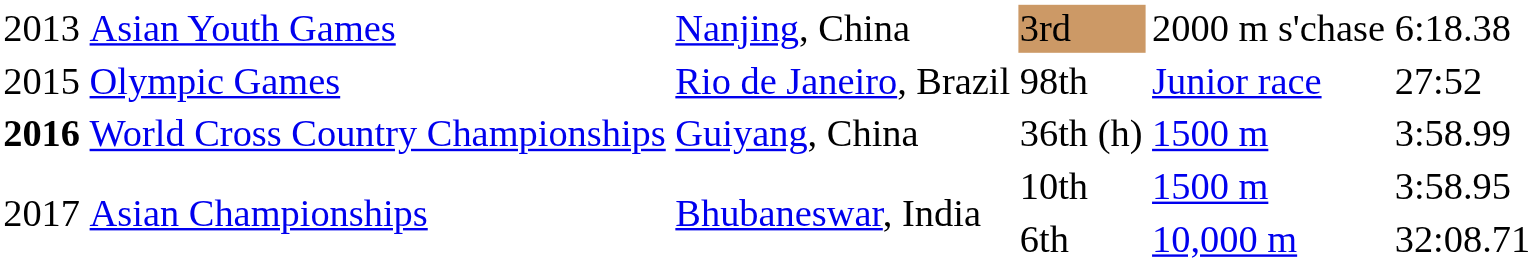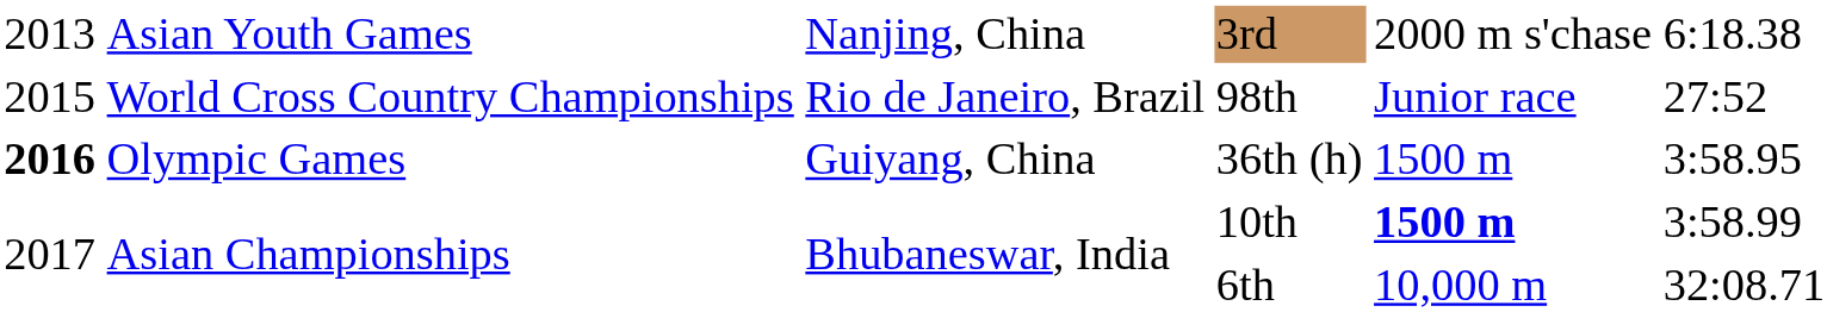98th | column 2: Olympic Games -> World Cross Country Championships
36th (h) | column 2: World Cross Country Championships -> Olympic Games
36th (h) | column 6: 3:58.99 -> 3:58.95
10th | column 5: normal -> bold
10th | column 6: 3:58.95 -> 3:58.99
